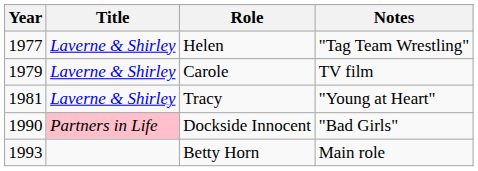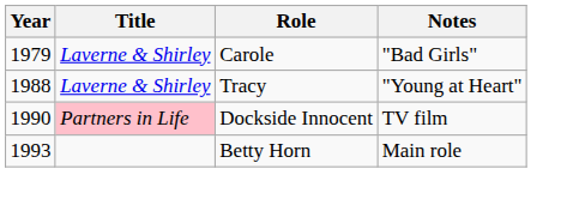- row: 1977 | Laverne & Shirley | Helen | "Tag Team Wrestling"
Carole | Notes: TV film -> "Bad Girls"
Tracy | Year: 1981 -> 1988
Dockside Innocent | Notes: "Bad Girls" -> TV film
